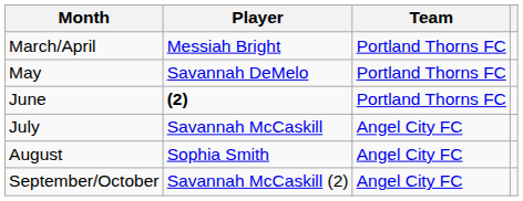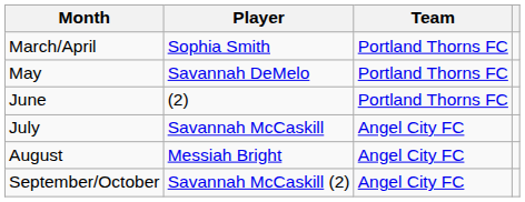March/April | Player: Messiah Bright -> Sophia Smith
June | Player: bold -> normal
August | Player: Sophia Smith -> Messiah Bright
